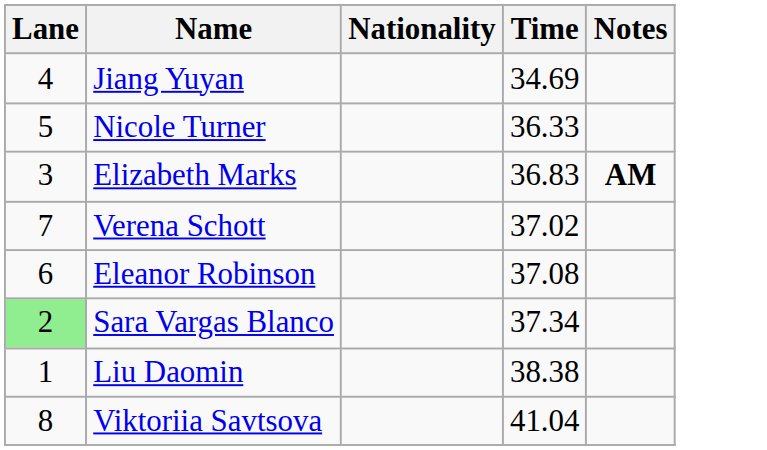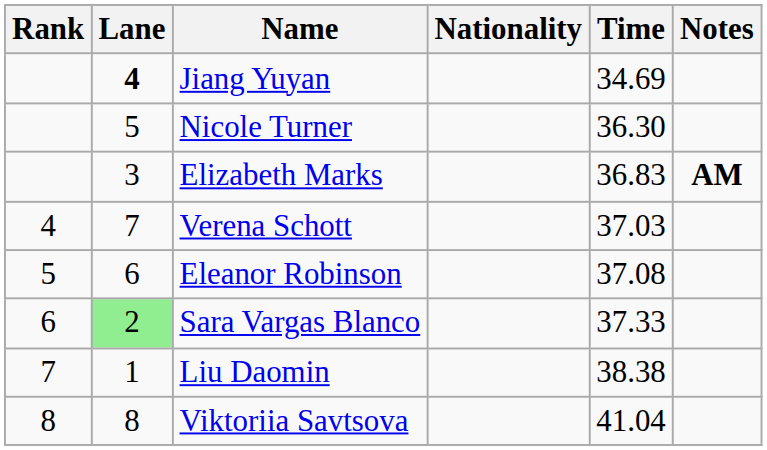+ column: Rank | 4 | 5 | 6 | 7 | 8
Jiang Yuyan | Lane: normal -> bold
Nicole Turner | Time: 36.33 -> 36.30
Verena Schott | Time: 37.02 -> 37.03
Sara Vargas Blanco | Time: 37.34 -> 37.33
